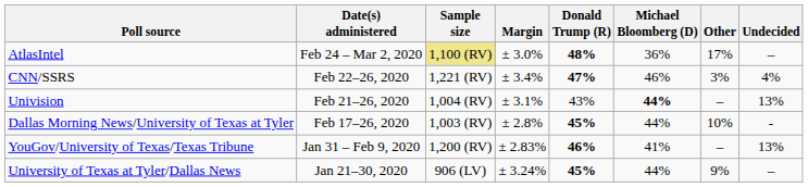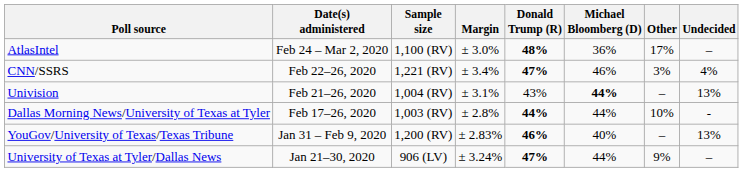AtlasIntel | Sample size: khaki background -> no background
Dallas Morning News/University of Texas at Tyler | Donald Trump (R): 45% -> 44%
YouGov/University of Texas/Texas Tribune | Michael Bloomberg (D): 41% -> 40%
University of Texas at Tyler/Dallas News | Donald Trump (R): 45% -> 47%
